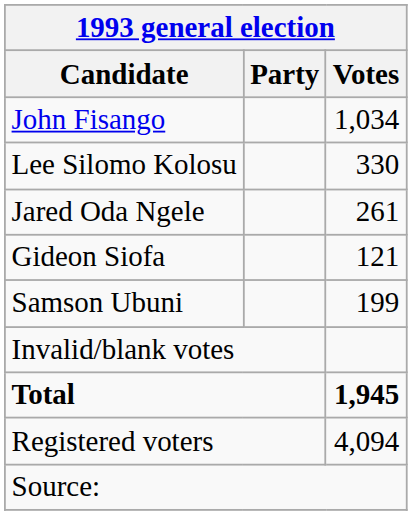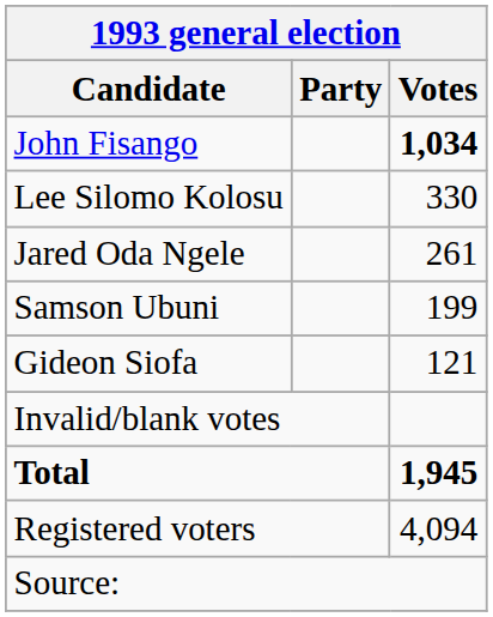John Fisango | Votes: normal -> bold
rows swapped: Samson Ubuni <-> Gideon Siofa
